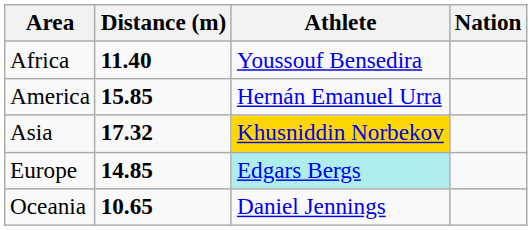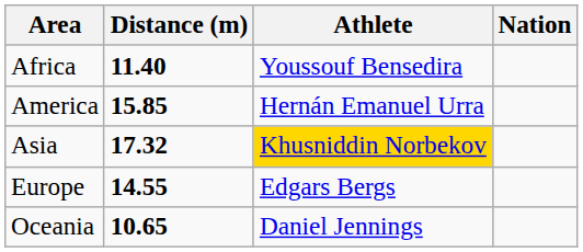Europe | Distance (m): 14.85 -> 14.55
Europe | Athlete: paleturquoise background -> no background
